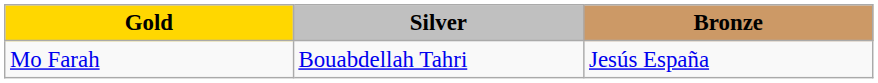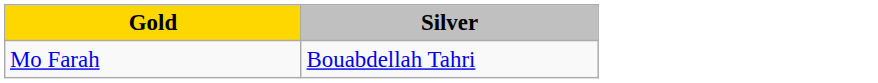- column: Bronze | Jesús España
